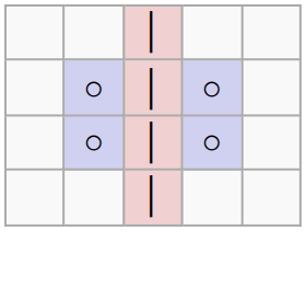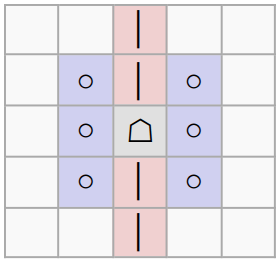+ row: ○ | ☖ | ○
